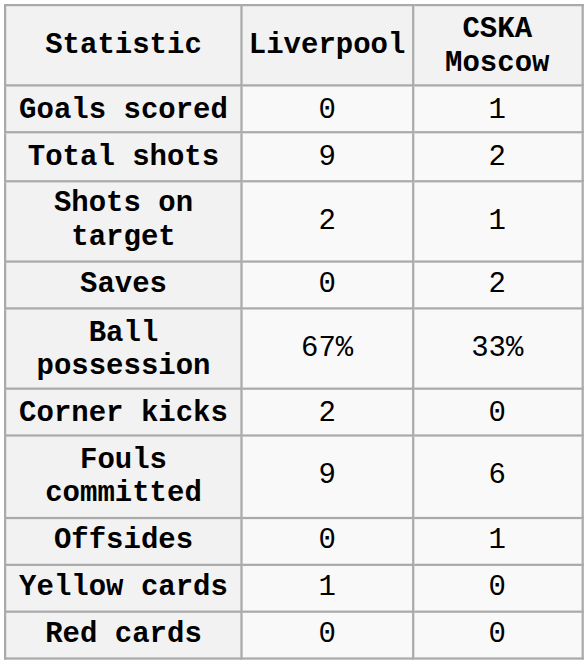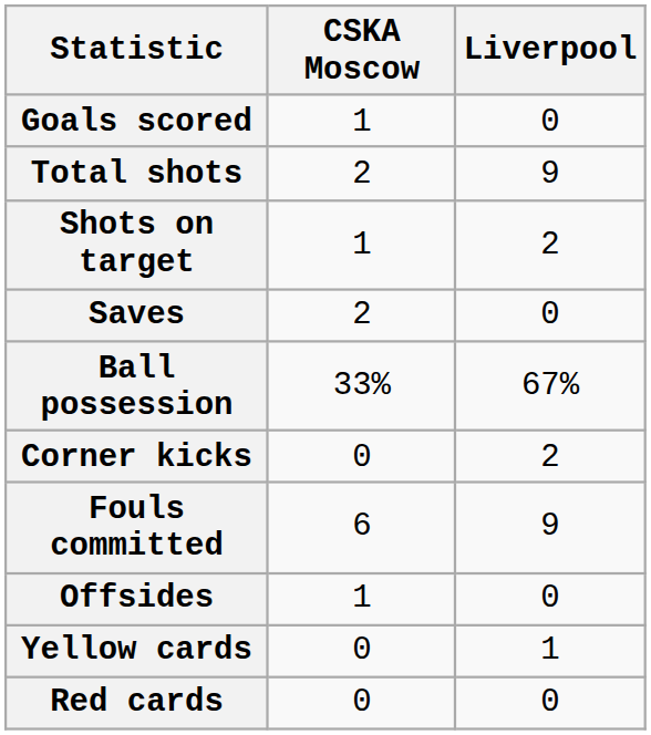columns swapped: Liverpool <-> CSKA Moscow
